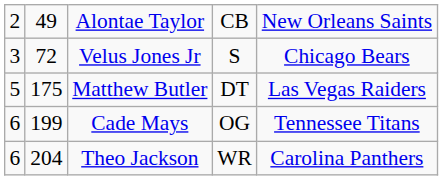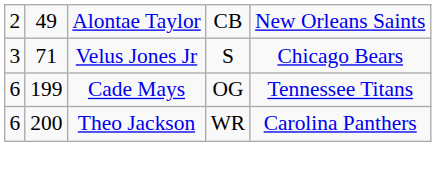Velus Jones Jr | column 2: 72 -> 71
- row: 5 | 175 | Matthew Butler | DT | Las Vegas Raiders
Theo Jackson | column 2: 204 -> 200
